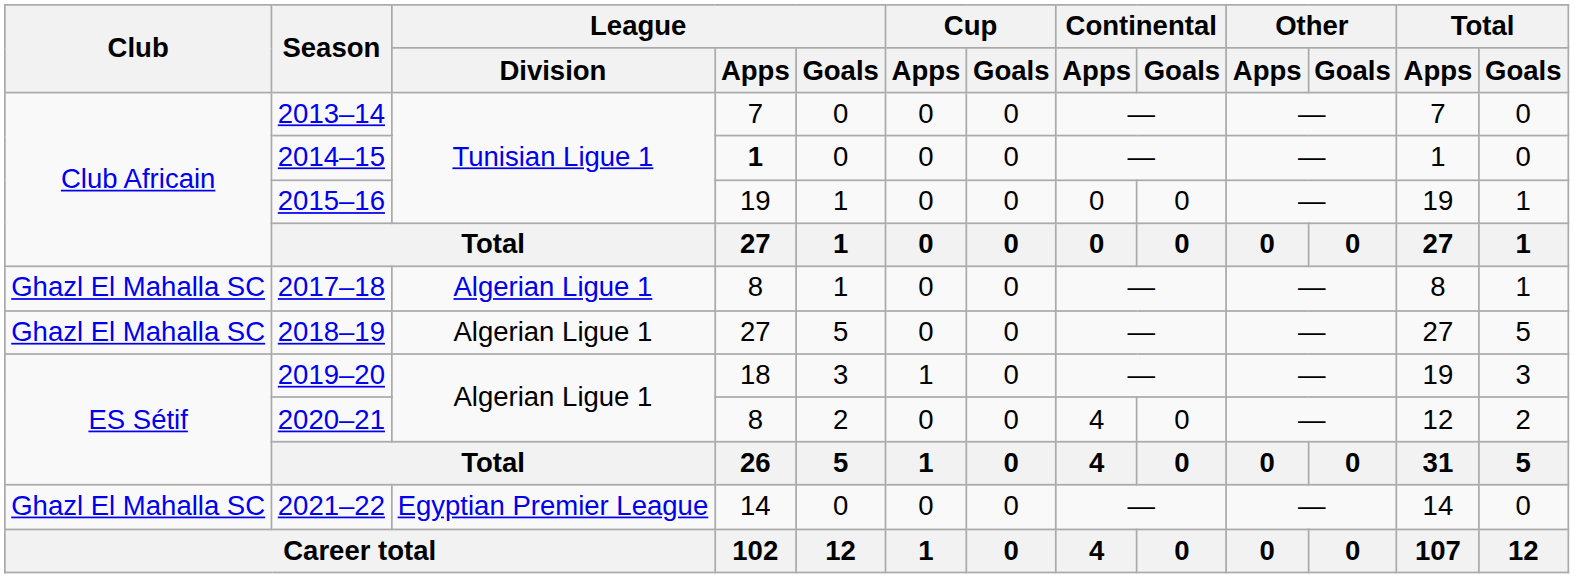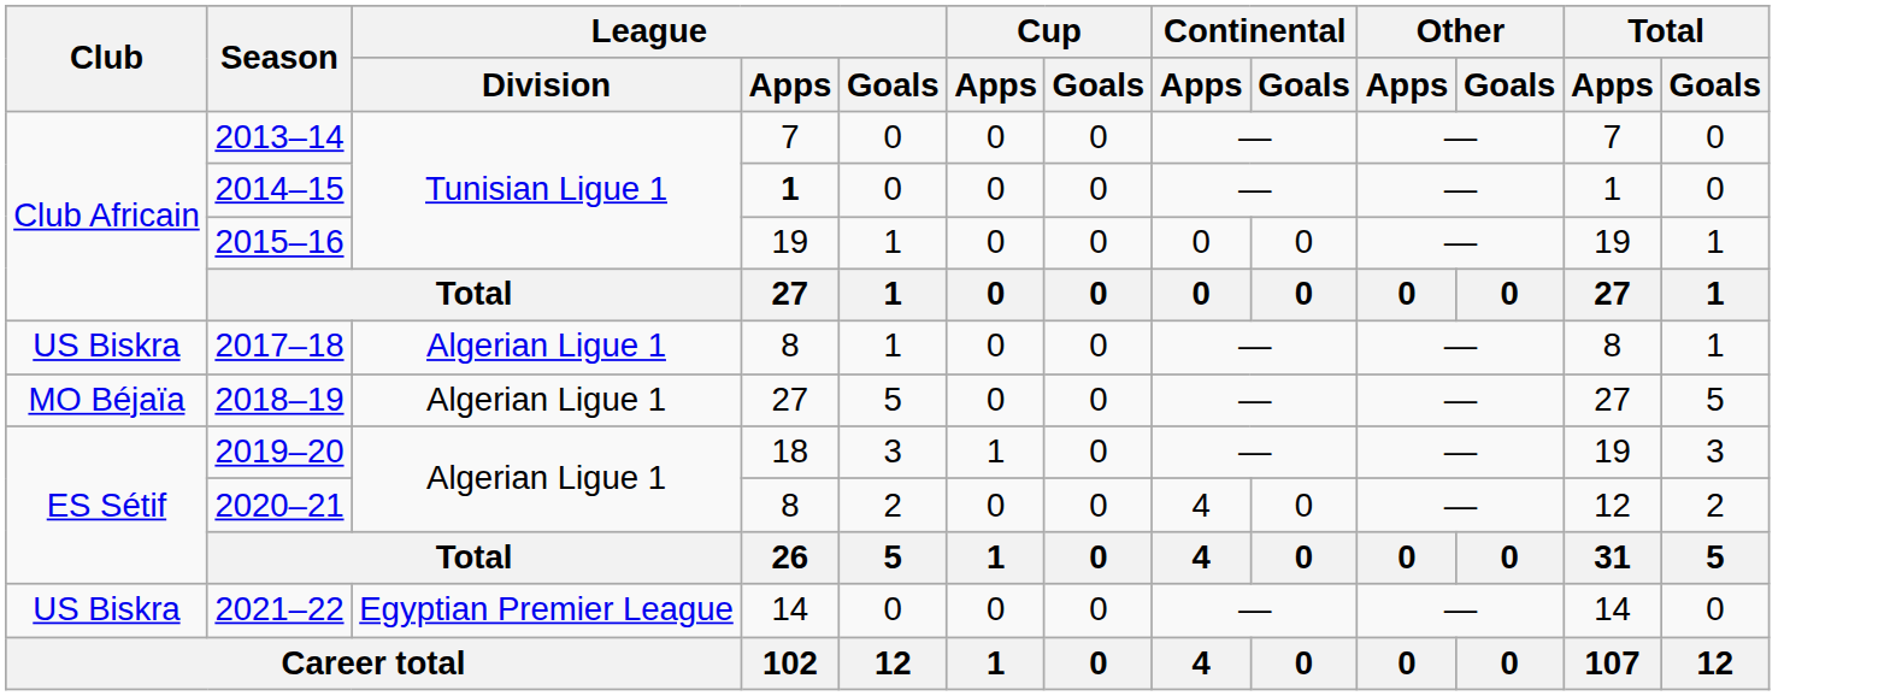2017–18 | Club: Ghazl El Mahalla SC -> US Biskra
2018–19 | Club: Ghazl El Mahalla SC -> MO Béjaïa
2021–22 | Club: Ghazl El Mahalla SC -> US Biskra
